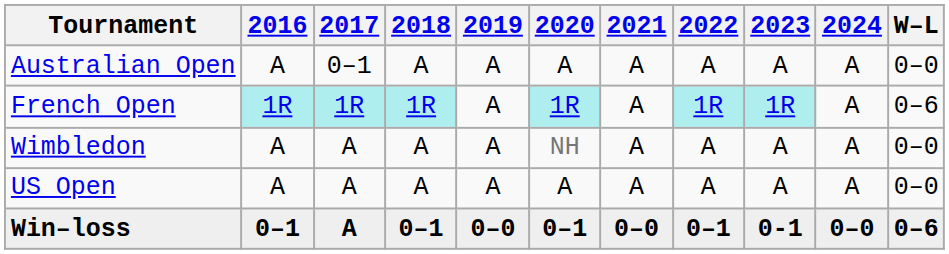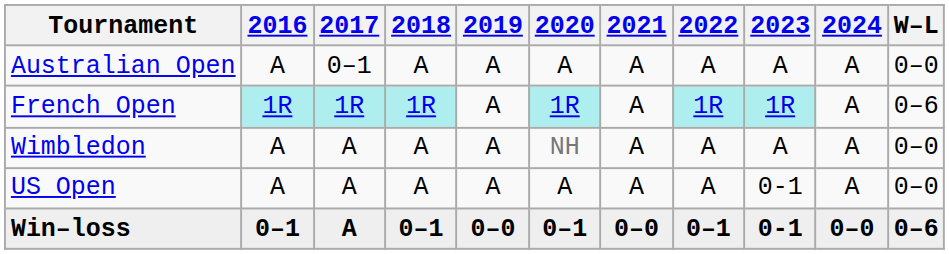US Open | 2023: A -> 0-1
